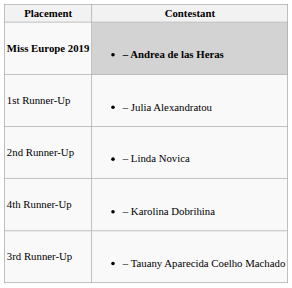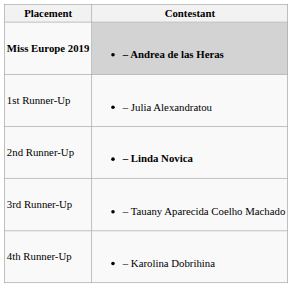2nd Runner-Up | Contestant: normal -> bold
rows swapped: 3rd Runner-Up <-> 4th Runner-Up
